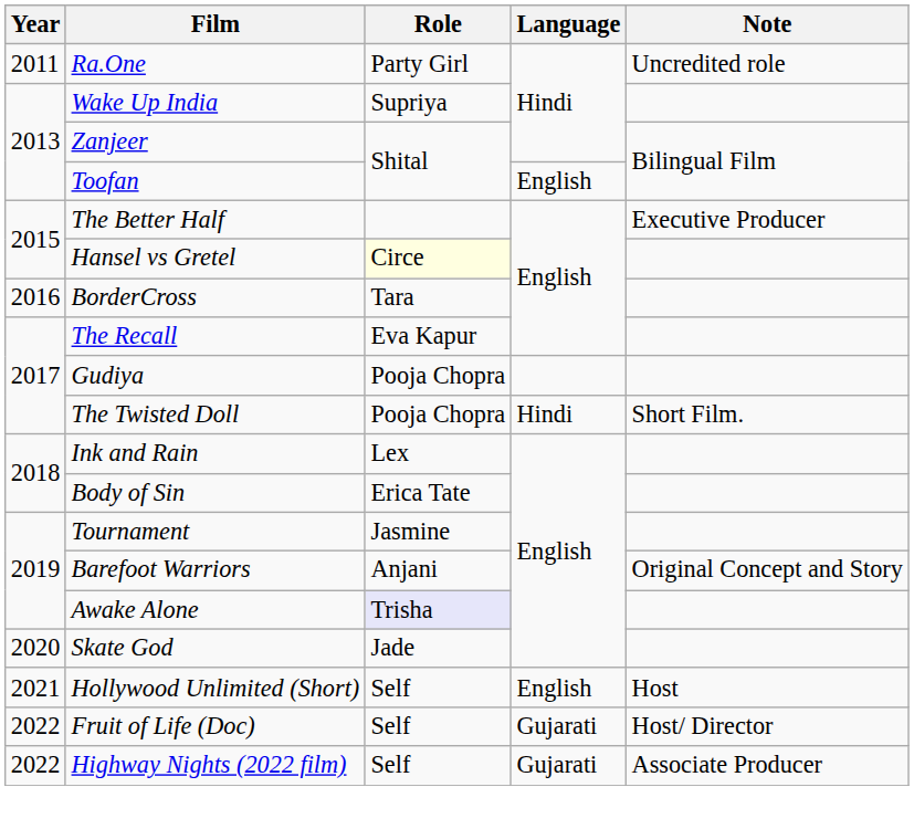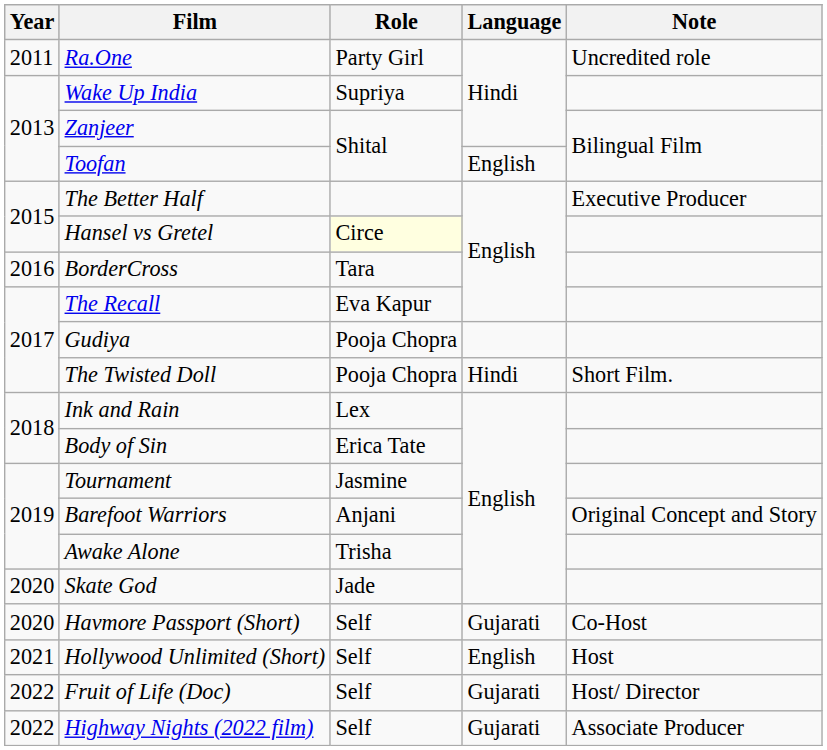Awake Alone | Role: lavender background -> no background
+ row: 2020 | Havmore Passport (Short) | Self | Gujarati | Co-Host
